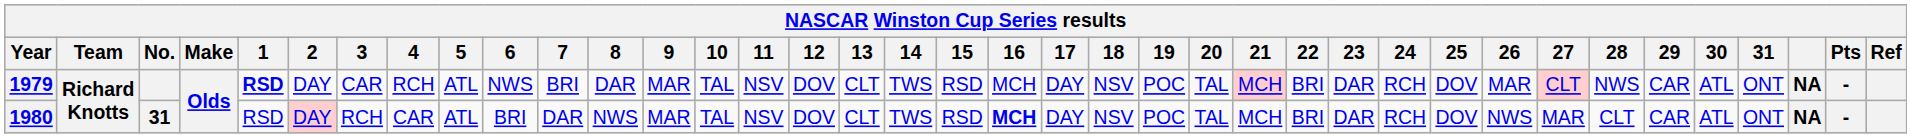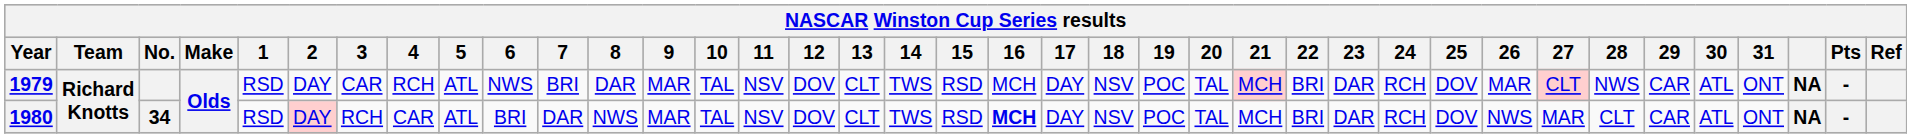1979 | 1: bold -> normal
1980 | No.: 31 -> 34
